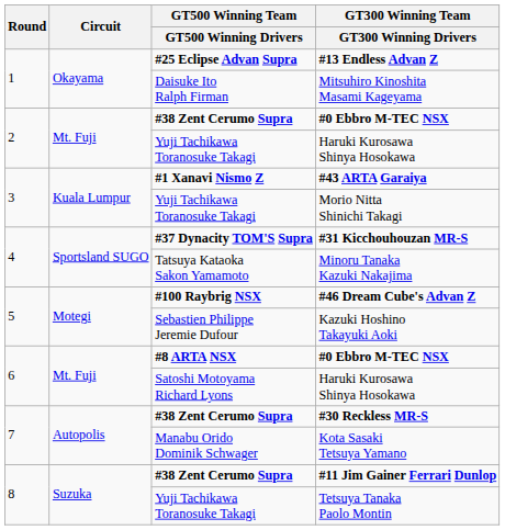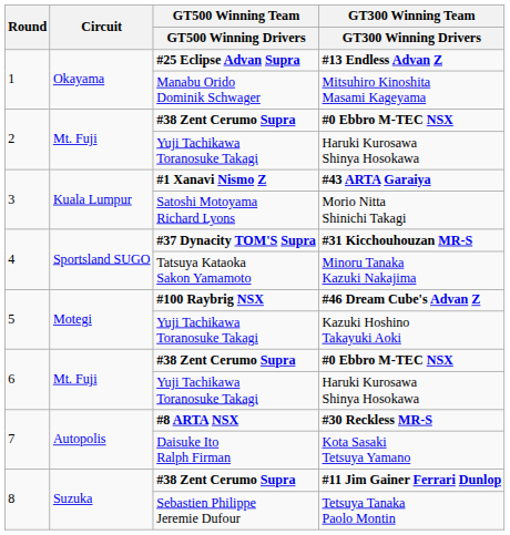Mitsuhiro Kinoshita Masami Kageyama | GT500 Winning Team / GT500 Winning Drivers: Daisuke Ito Ralph Firman -> Manabu Orido Dominik Schwager
Morio Nitta Shinichi Takagi | GT500 Winning Team / GT500 Winning Drivers: Yuji Tachikawa Toranosuke Takagi -> Satoshi Motoyama Richard Lyons
Kazuki Hoshino Takayuki Aoki | GT500 Winning Team / GT500 Winning Drivers: Sebastien Philippe Jeremie Dufour -> Yuji Tachikawa Toranosuke Takagi
6 / #0 Ebbro M-TEC NSX | GT500 Winning Team / GT500 Winning Drivers: #8 ARTA NSX -> #38 Zent Cerumo Supra
6 / Haruki Kurosawa Shinya Hosokawa | GT500 Winning Team / GT500 Winning Drivers: Satoshi Motoyama Richard Lyons -> Yuji Tachikawa Toranosuke Takagi
#30 Reckless MR-S | GT500 Winning Team / GT500 Winning Drivers: #38 Zent Cerumo Supra -> #8 ARTA NSX
Kota Sasaki Tetsuya Yamano | GT500 Winning Team / GT500 Winning Drivers: Manabu Orido Dominik Schwager -> Daisuke Ito Ralph Firman
Tetsuya Tanaka Paolo Montin | GT500 Winning Team / GT500 Winning Drivers: Yuji Tachikawa Toranosuke Takagi -> Sebastien Philippe Jeremie Dufour
